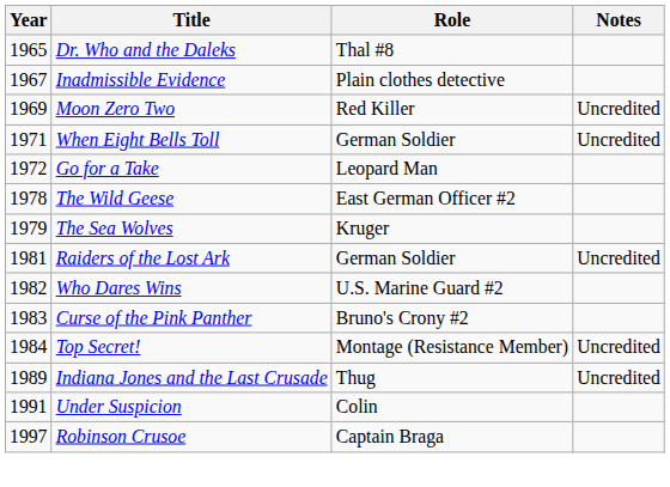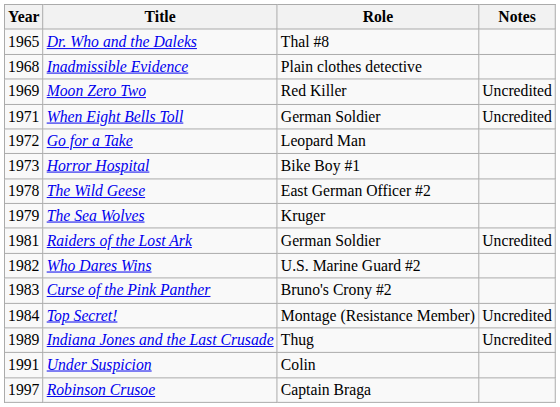Inadmissible Evidence | Year: 1967 -> 1968
+ row: 1973 | Horror Hospital | Bike Boy #1
